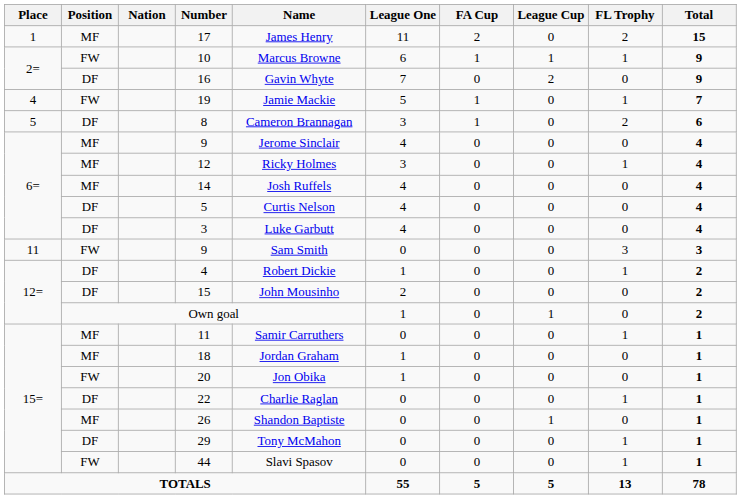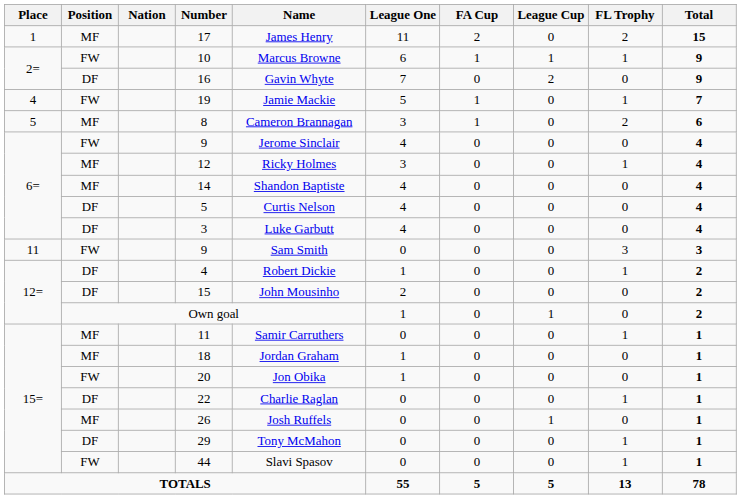8 | Position: DF -> MF
6= / 9 | Position: MF -> FW
14 | Name: Josh Ruffels -> Shandon Baptiste
26 | Name: Shandon Baptiste -> Josh Ruffels
